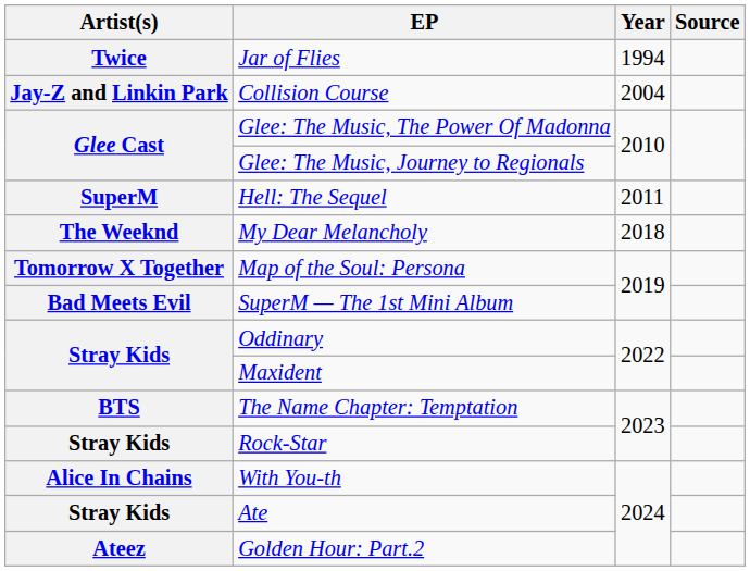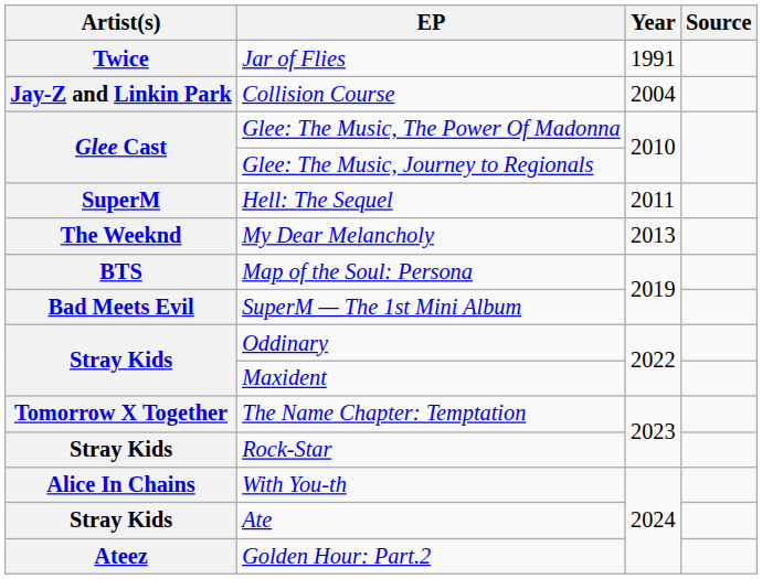Jar of Flies | Year: 1994 -> 1991
My Dear Melancholy | Year: 2018 -> 2013
Map of the Soul: Persona | Artist(s): Tomorrow X Together -> BTS
The Name Chapter: Temptation | Artist(s): BTS -> Tomorrow X Together
